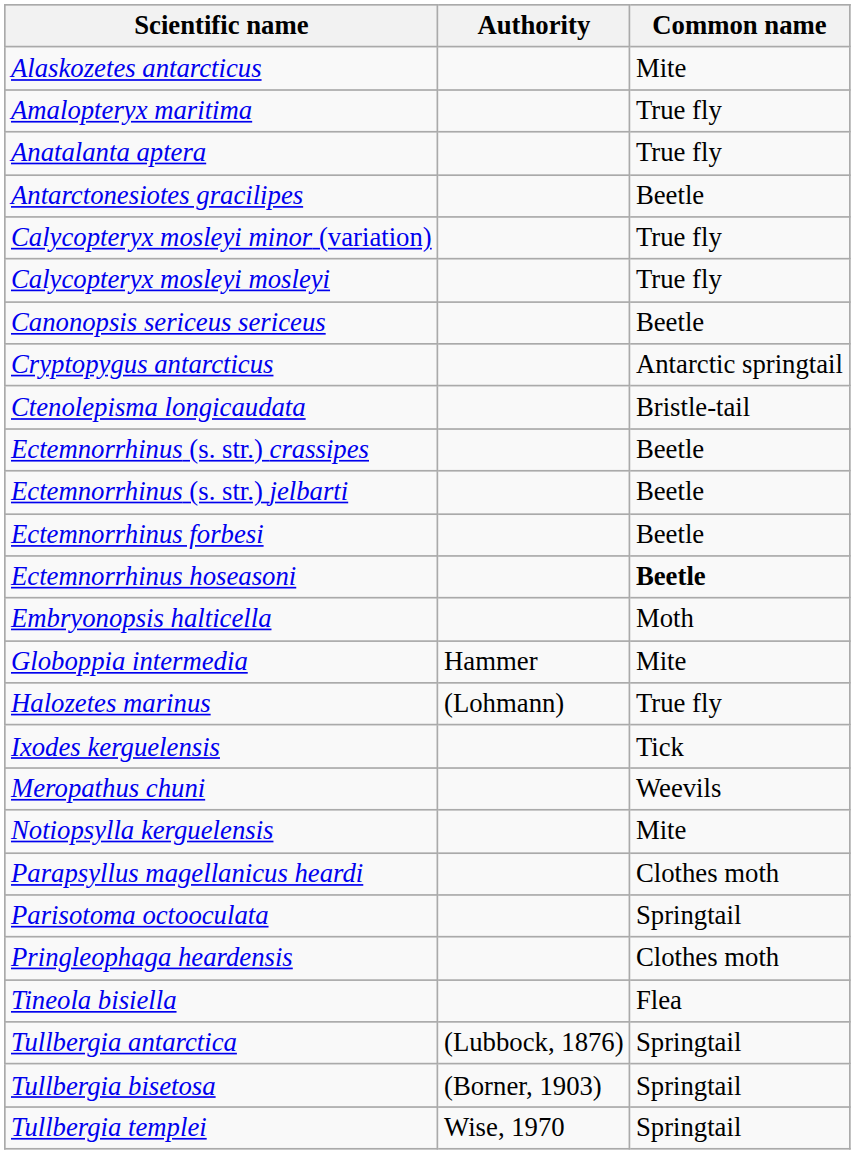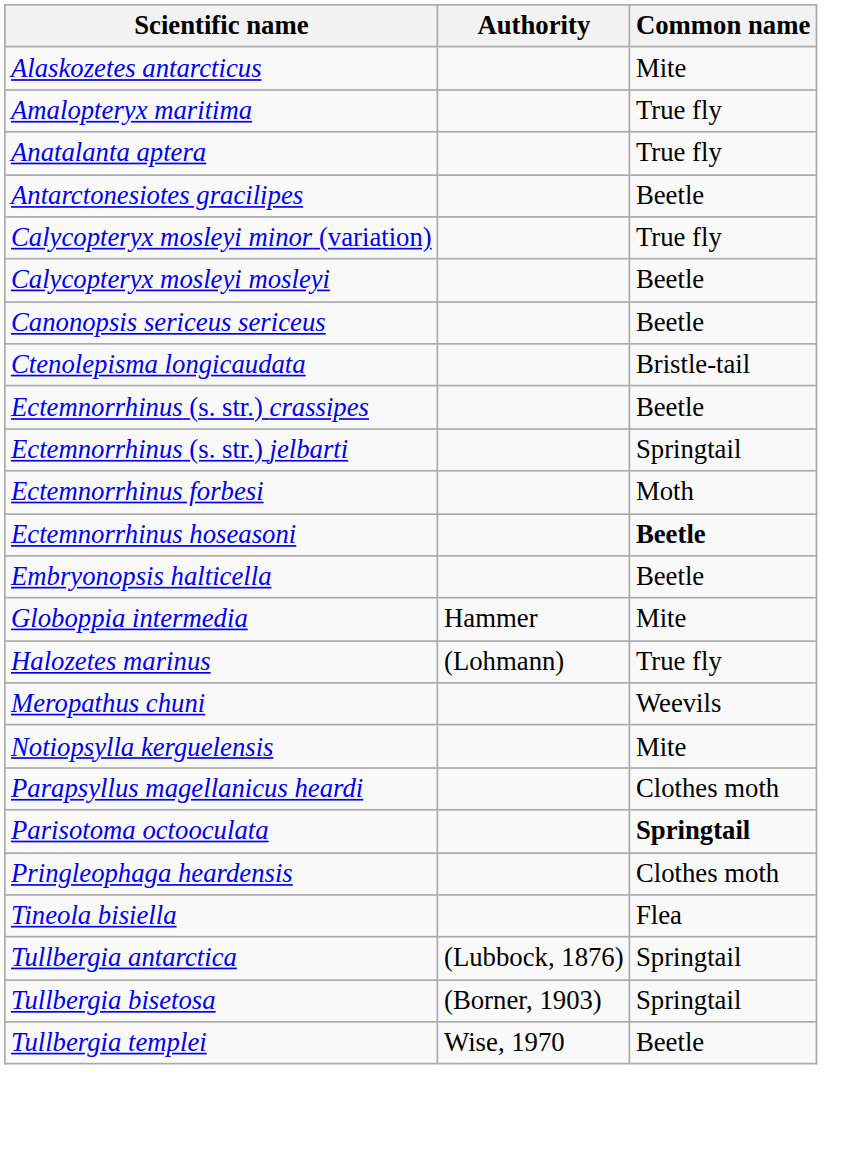Calycopteryx mosleyi mosleyi | Common name: True fly -> Beetle
- row: Cryptopygus antarcticus | Antarctic springtail
Ectemnorrhinus (s. str.) jelbarti | Common name: Beetle -> Springtail
Ectemnorrhinus forbesi | Common name: Beetle -> Moth
Embryonopsis halticella | Common name: Moth -> Beetle
- row: Ixodes kerguelensis | Tick
Parisotoma octooculata | Common name: normal -> bold
Tullbergia templei | Common name: Springtail -> Beetle
